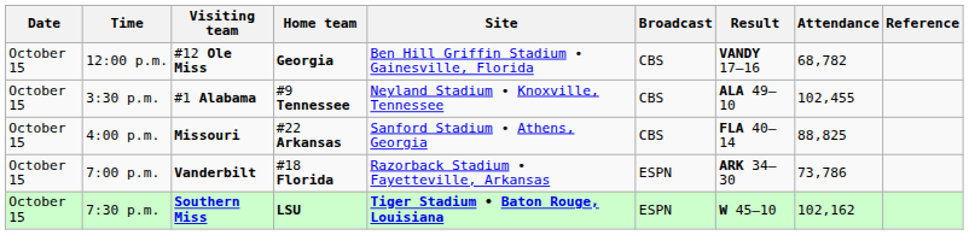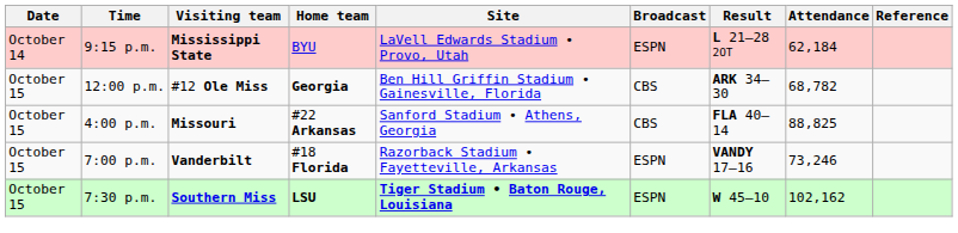+ row: October 14 | 9:15 p.m. | Mississippi State | BYU | LaVell Edwards Stadium • Provo, Utah | ESPN | L 21–28 2OT | 62,184
12:00 p.m. | Result: VANDY 17–16 -> ARK 34–30
- row: October 15 | 3:30 p.m. | #1 Alabama | #9 Tennessee | Neyland Stadium • Knoxville, Tennessee | CBS | ALA 49–10 | 102,455
7:00 p.m. | Result: ARK 34–30 -> VANDY 17–16
7:00 p.m. | Attendance: 73,786 -> 73,246
